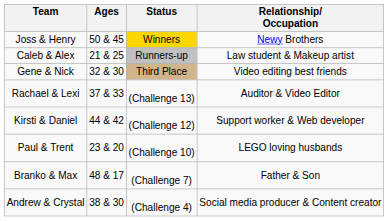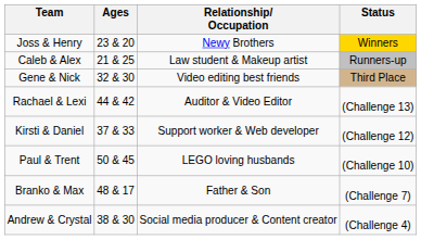columns swapped: Relationship/ Occupation <-> Status
Joss & Henry | Ages: 50 & 45 -> 23 & 20
Rachael & Lexi | Ages: 37 & 33 -> 44 & 42
Kirsti & Daniel | Ages: 44 & 42 -> 37 & 33
Paul & Trent | Ages: 23 & 20 -> 50 & 45
